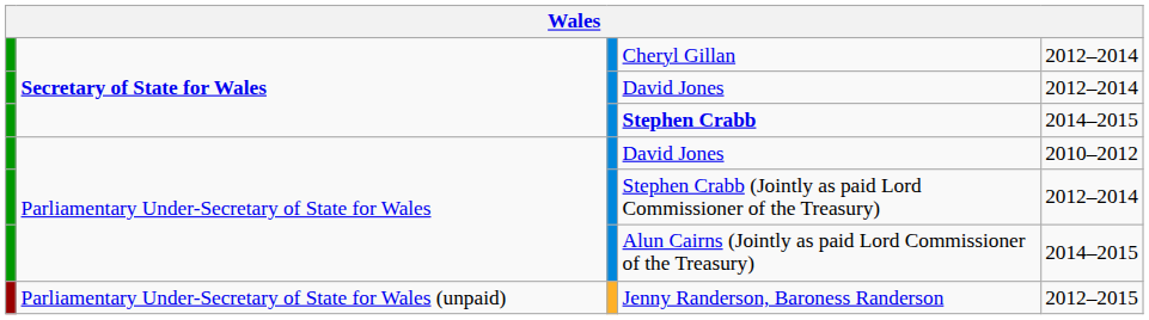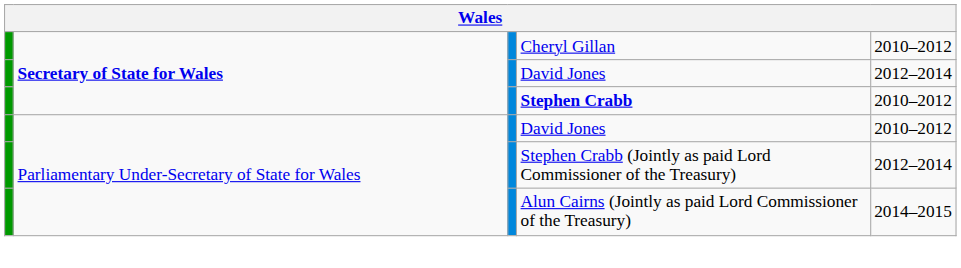Cheryl Gillan | column 5: 2012–2014 -> 2010–2012
Stephen Crabb | column 5: 2014–2015 -> 2010–2012
- row: Parliamentary Under-Secretary of State for Wales (unpaid) | Jenny Randerson, Baroness Randerson | 2012–2015
